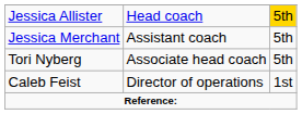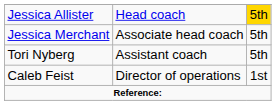Jessica Merchant | column 2: Assistant coach -> Associate head coach
Tori Nyberg | column 2: Associate head coach -> Assistant coach
